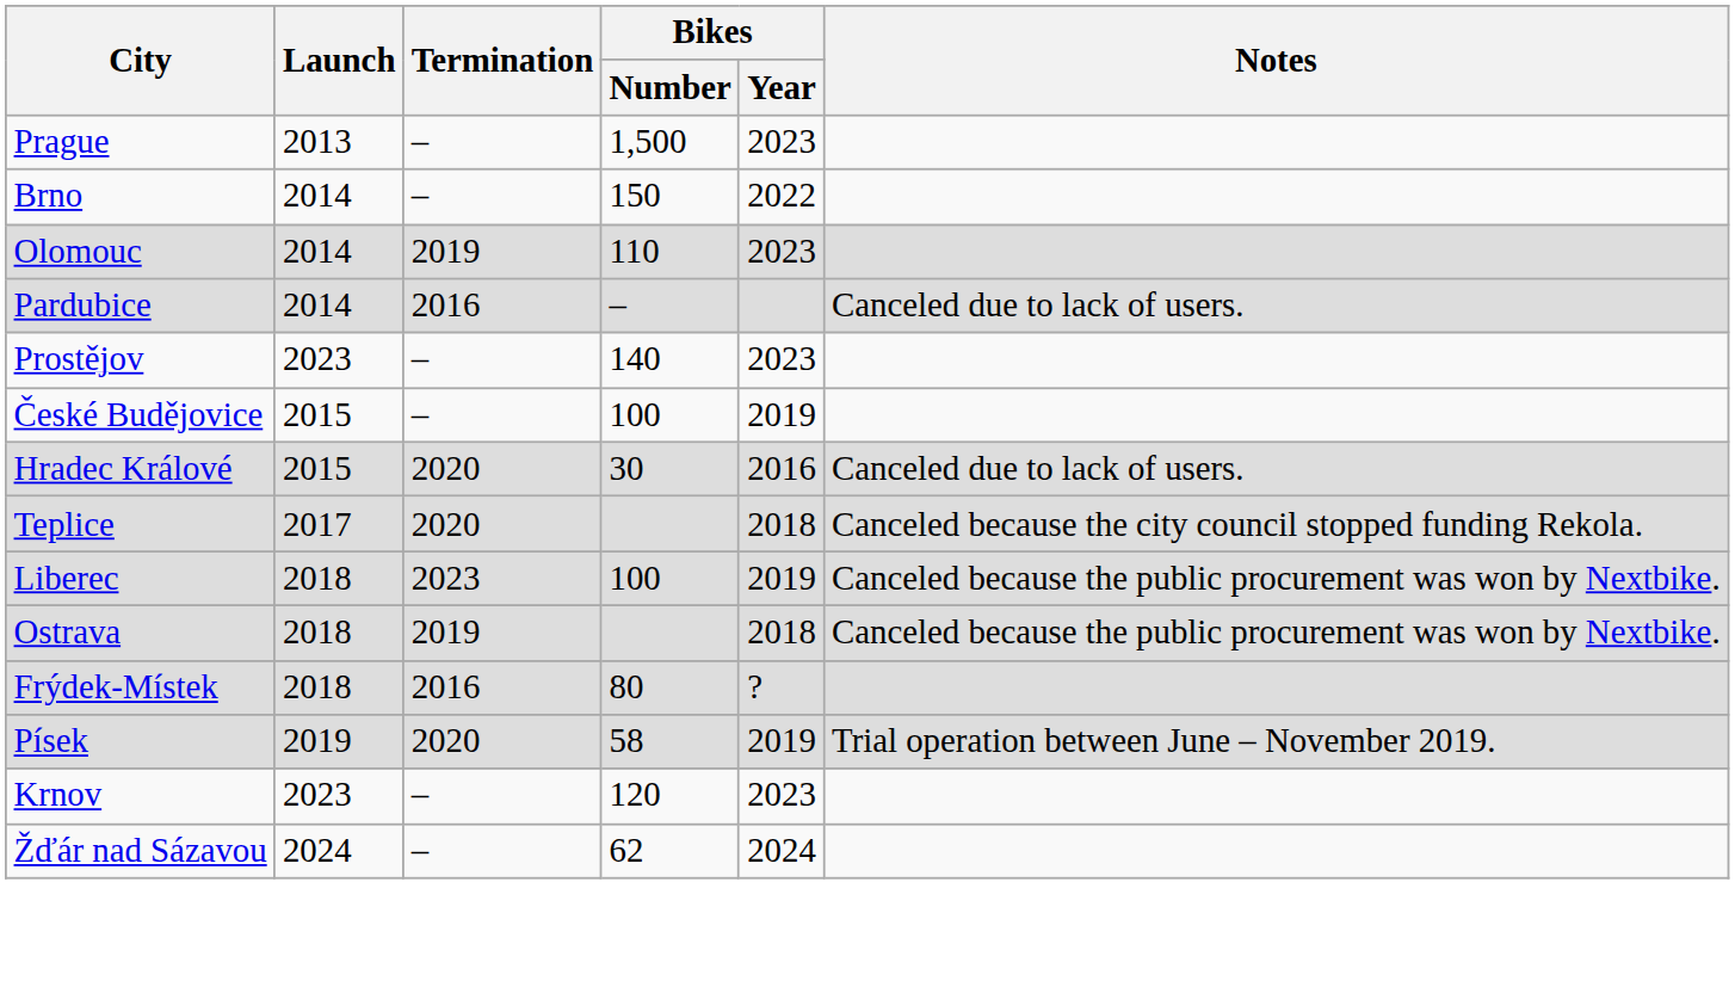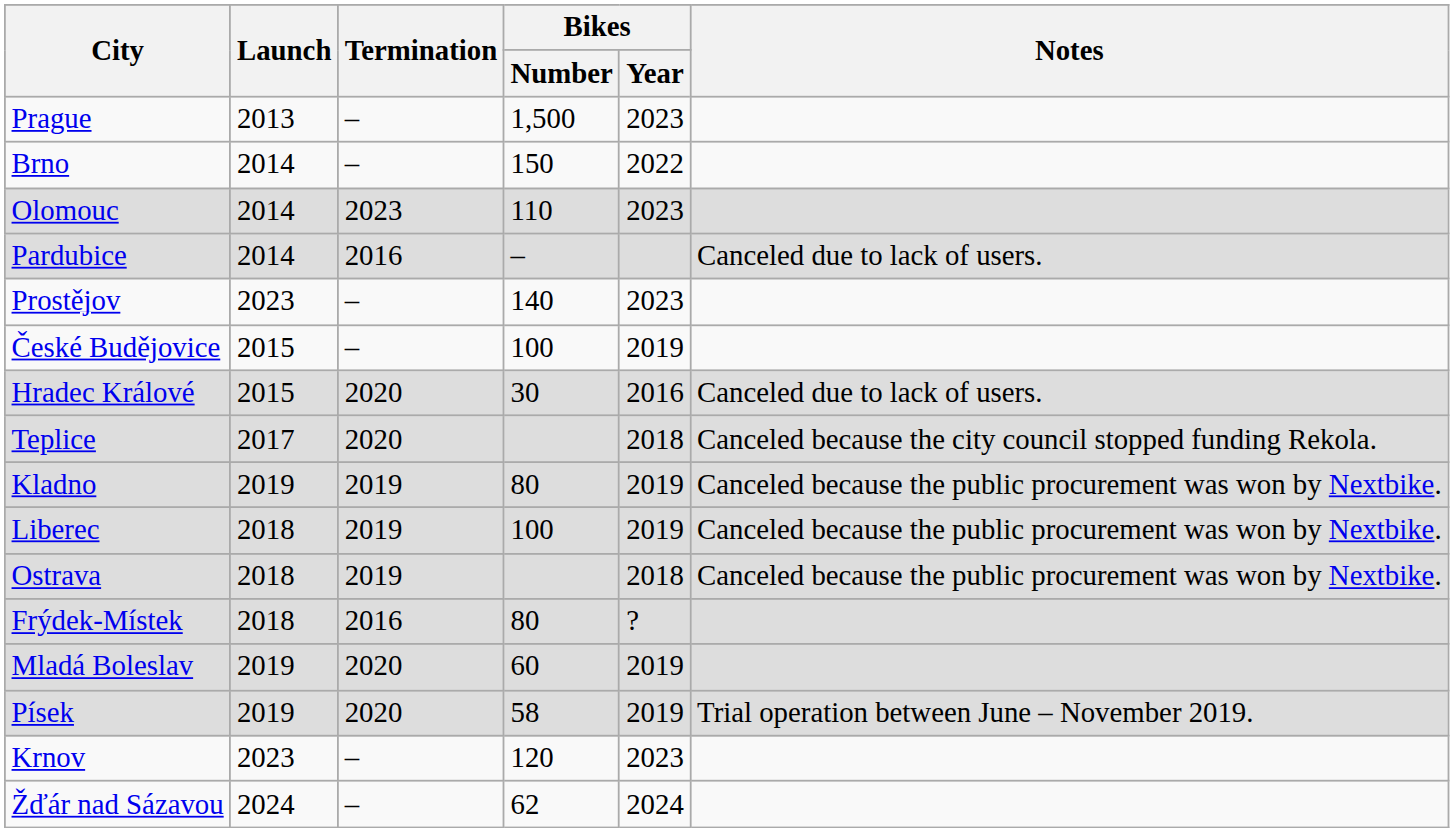Olomouc | Termination: 2019 -> 2023
+ row: Kladno | 2019 | 2019 | 80 | 2019 | Canceled because the public procurement was won by Nextbike.
Liberec | Termination: 2023 -> 2019
+ row: Mladá Boleslav | 2019 | 2020 | 60 | 2019
